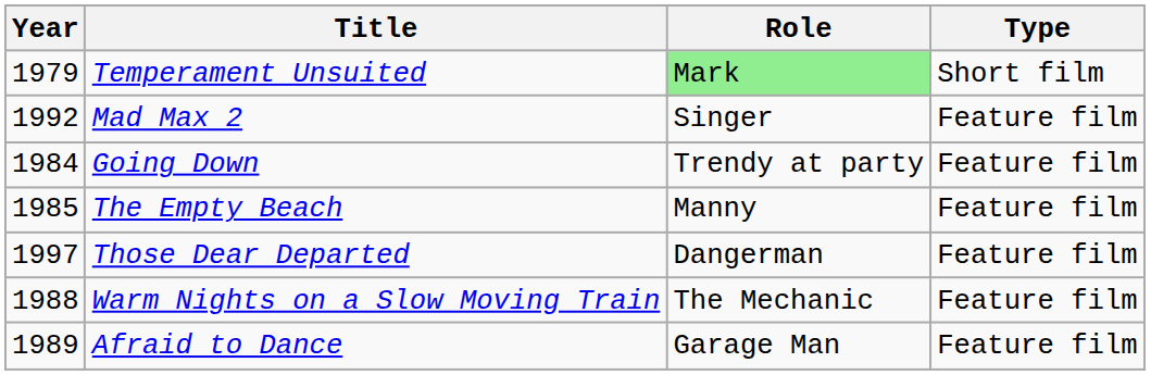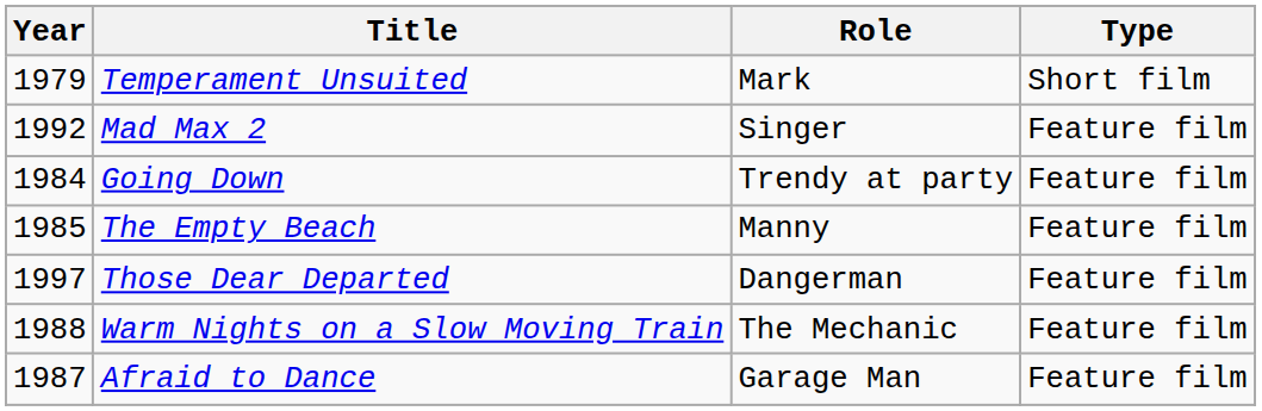Temperament Unsuited | Role: lightgreen background -> no background
Afraid to Dance | Year: 1989 -> 1987
